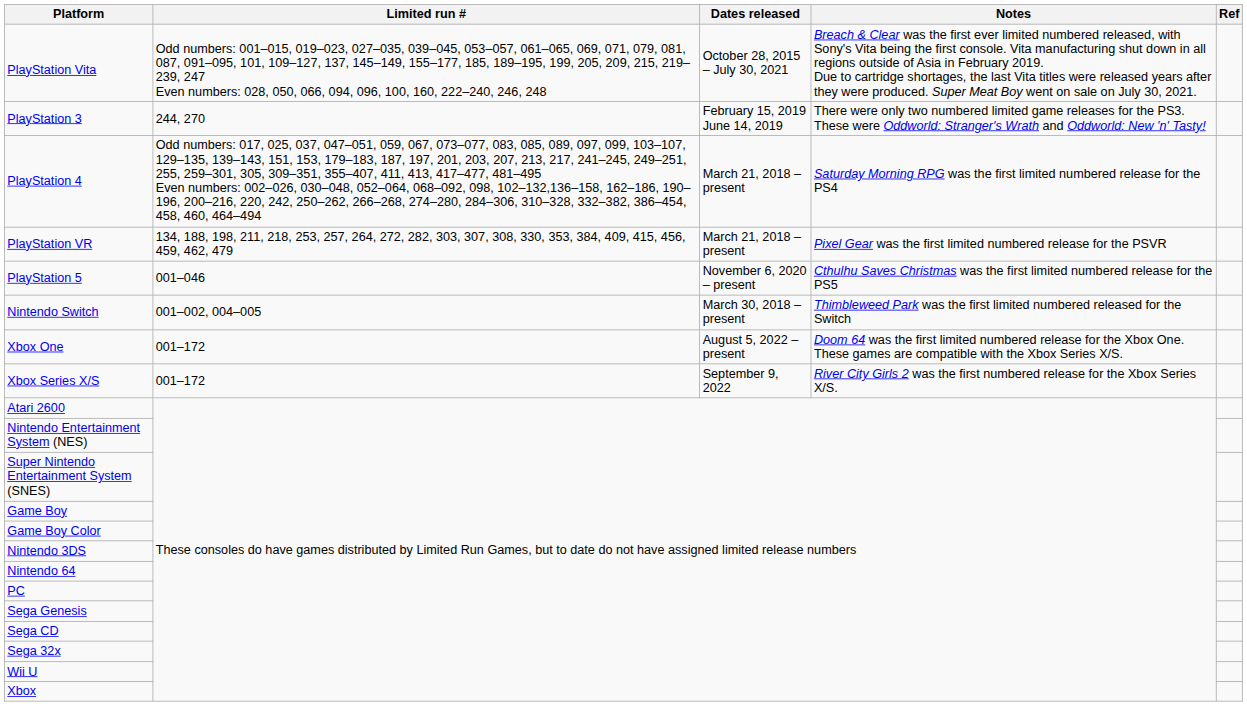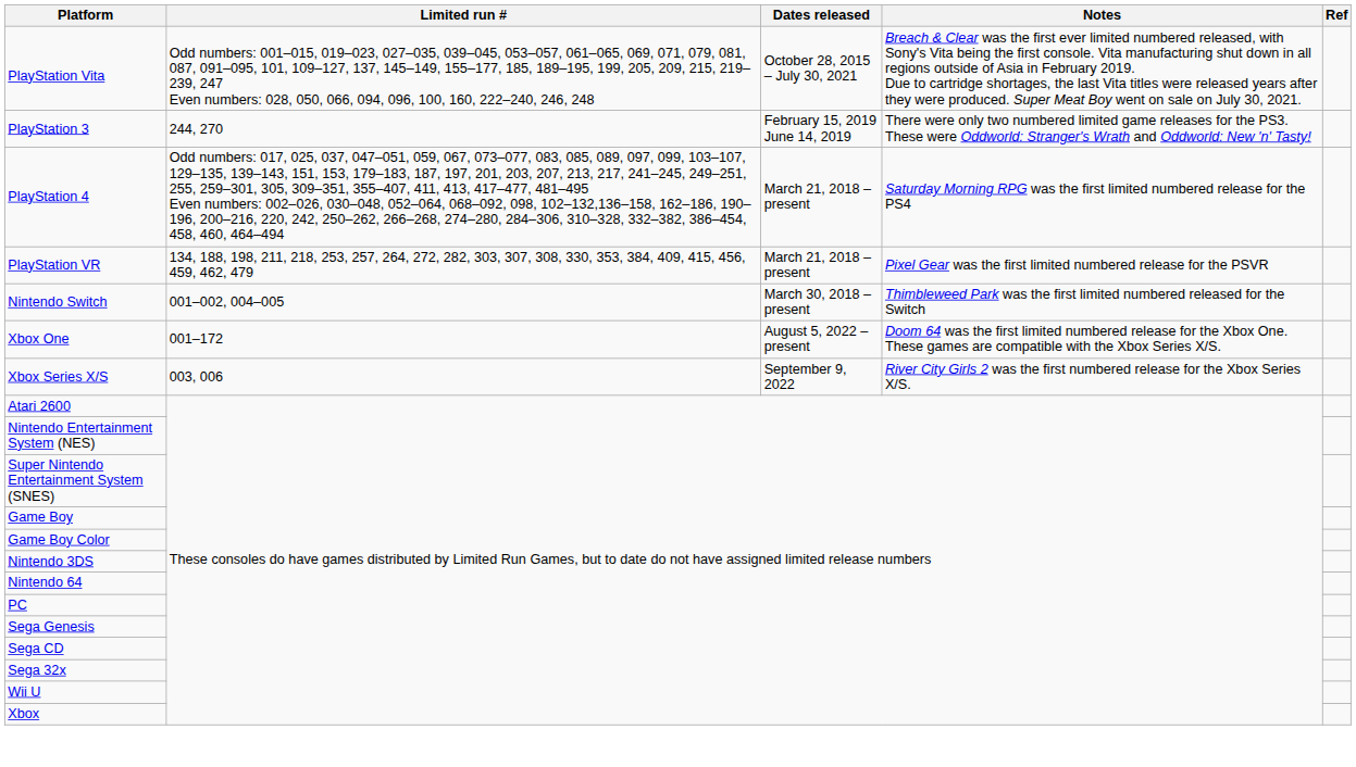- row: PlayStation 5 | 001–046 | November 6, 2020 – present | Cthulhu Saves Christmas was the first limited numbered release for the PS5
Xbox Series X/S | Limited run #: 001–172 -> 003, 006
